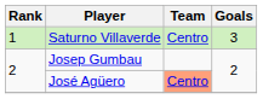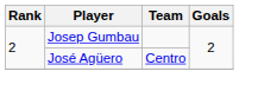- row: 1 | Saturno Villaverde | Centro | 3
José Agüero | Team: lightsalmon background -> no background
